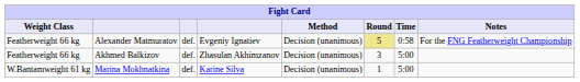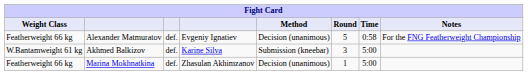Alexander Matmuratov | Round: khaki background -> no background
Akhmed Balkizov | Weight Class: Featherweight 66 kg -> W.Bantamweight 61 kg
Akhmed Balkizov | column 4: Zhasulan Akhimzanov -> Karine Silva
Akhmed Balkizov | Method: Decision (unanimous) -> Submission (kneebar)
Marina Mokhnatkina | Weight Class: W.Bantamweight 61 kg -> Featherweight 66 kg
Marina Mokhnatkina | column 4: Karine Silva -> Zhasulan Akhimzanov
